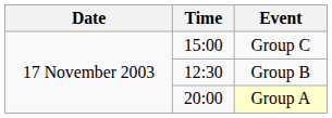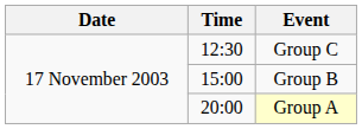Group C | Time: 15:00 -> 12:30
Group B | Time: 12:30 -> 15:00
